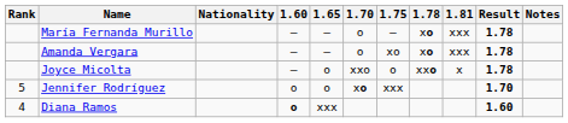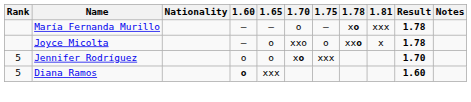- row: Amanda Vergara | – | – | o | xo | xo | xxx | 1.78
Diana Ramos | Rank: 4 -> 5
